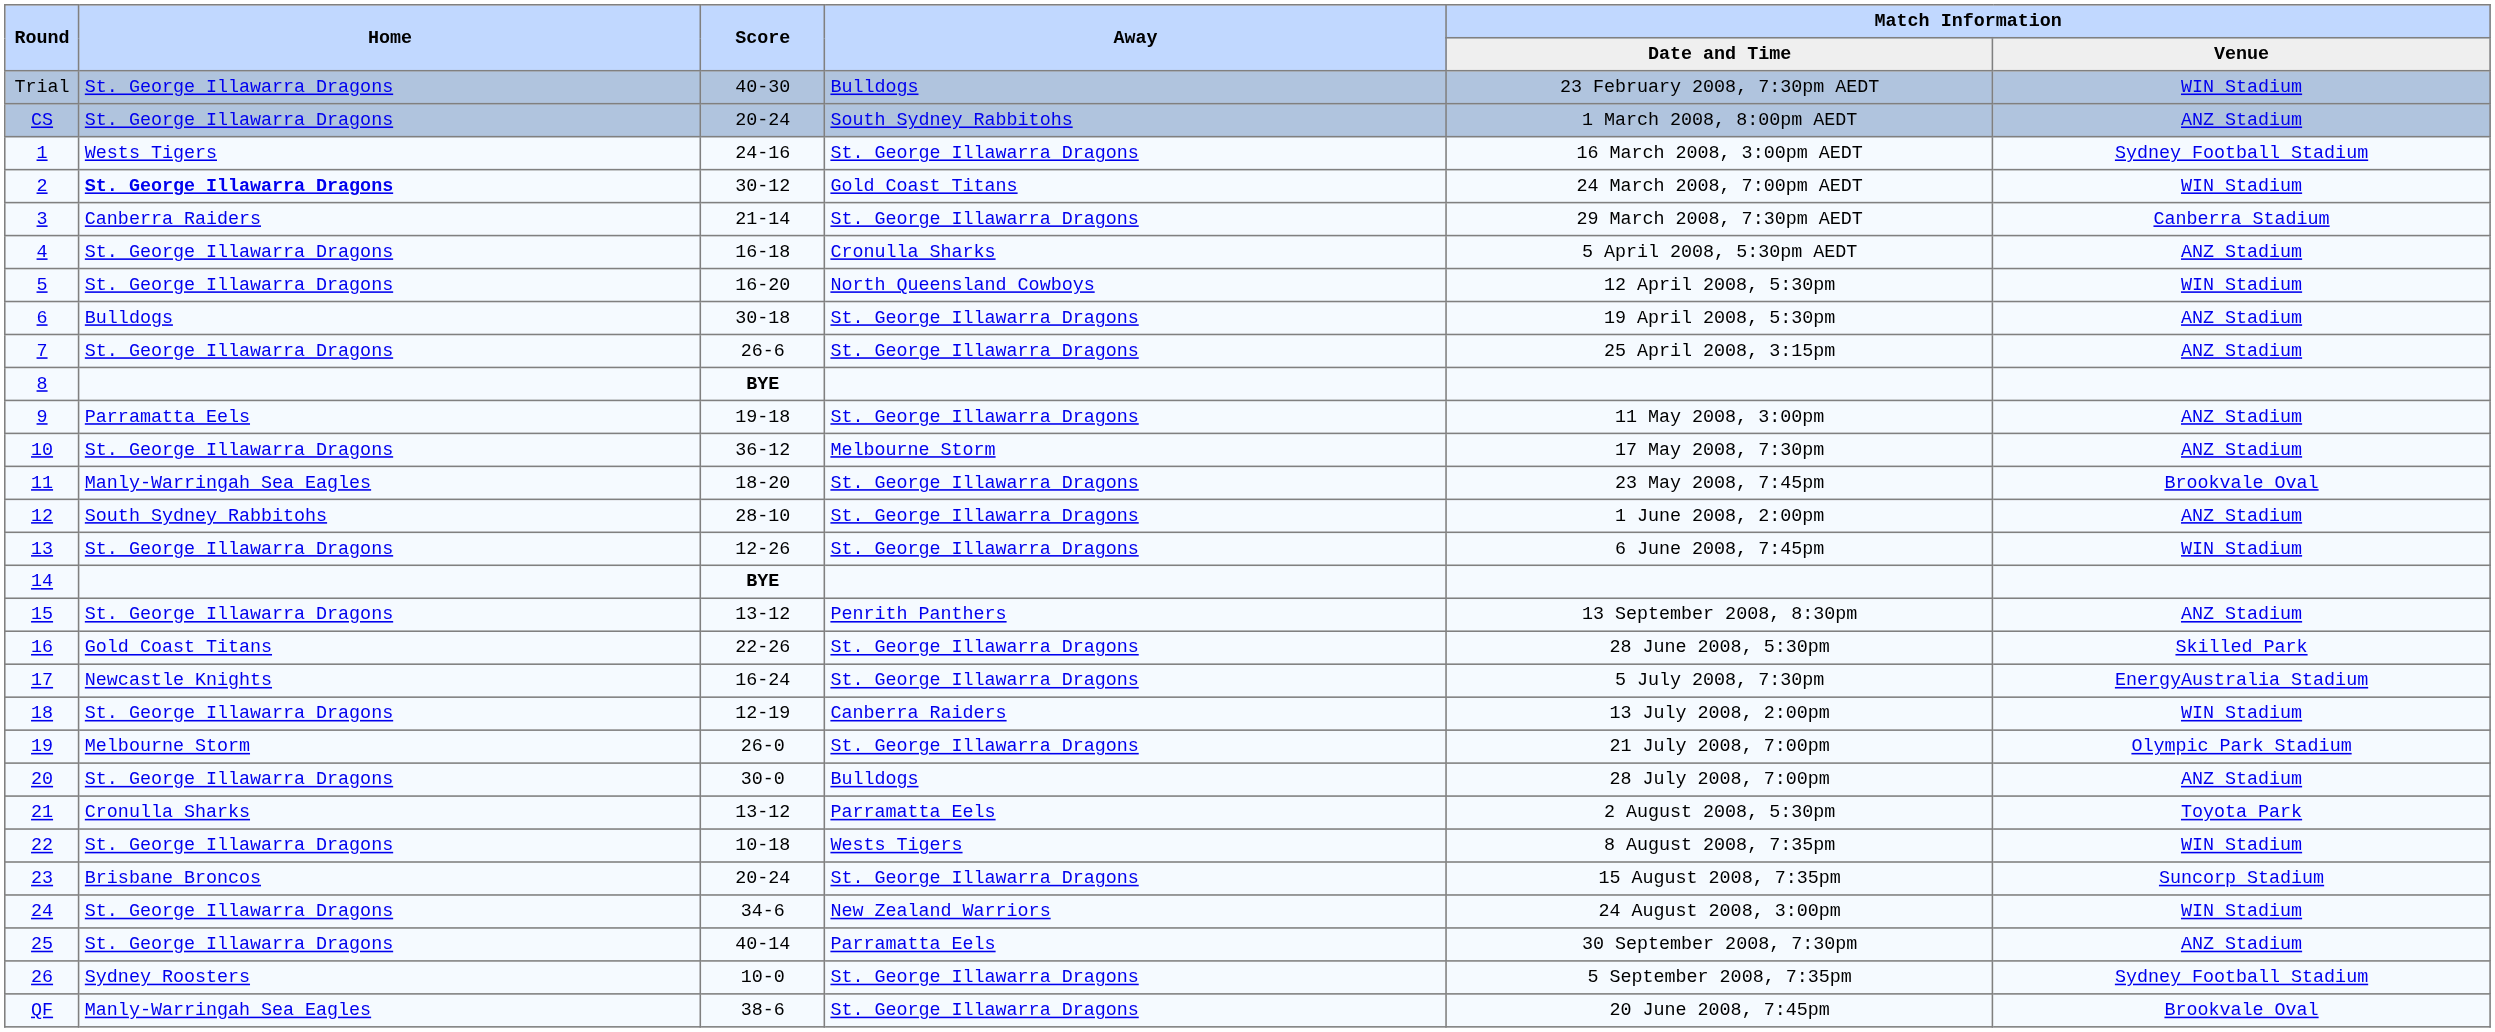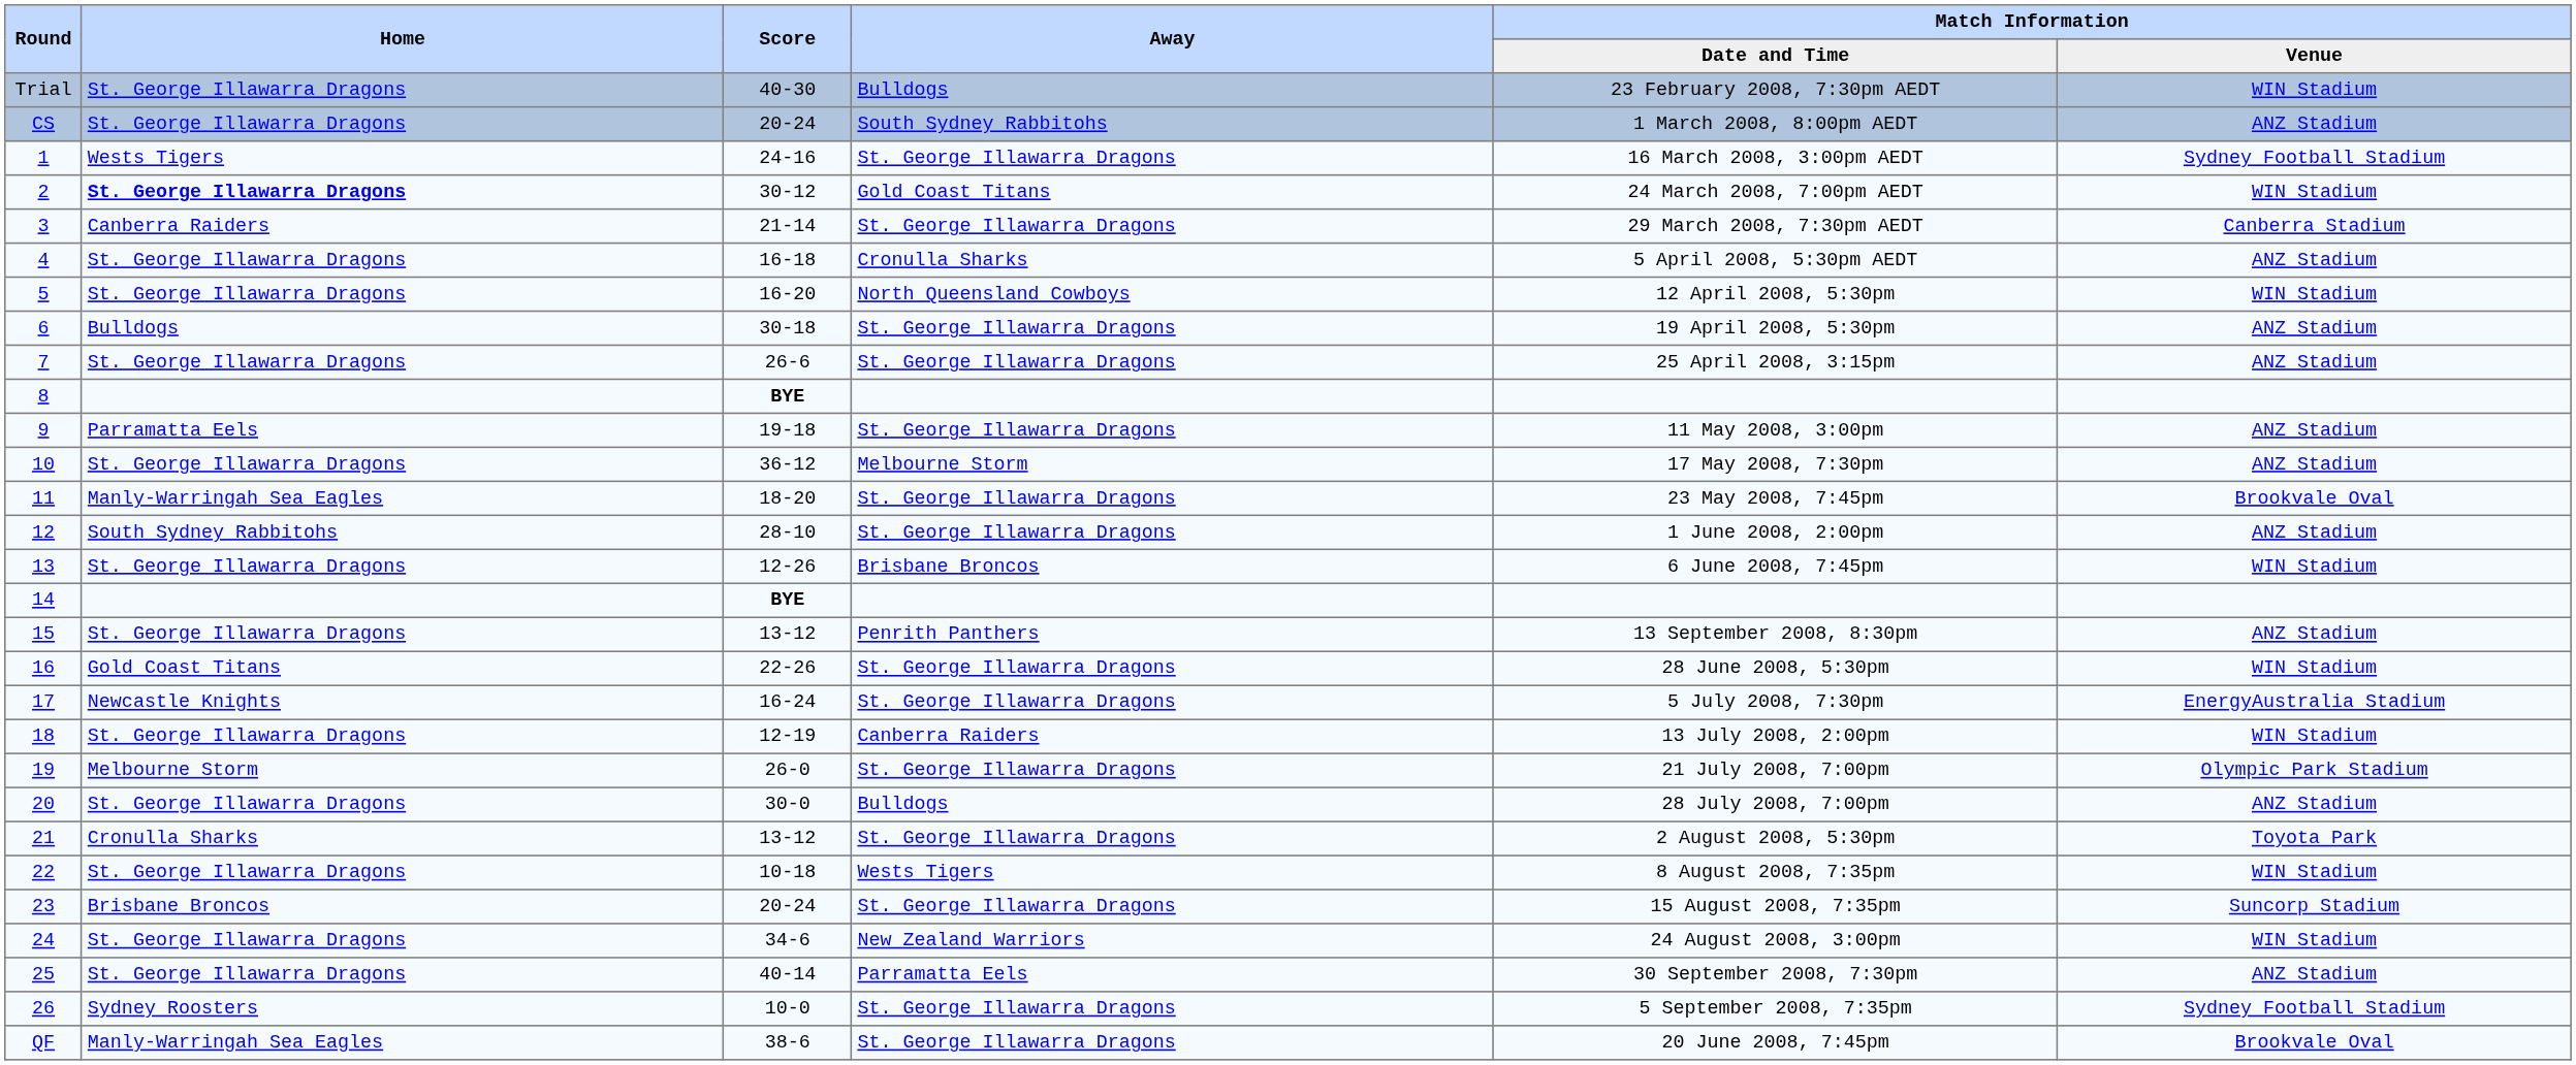13 | Away: St. George Illawarra Dragons -> Brisbane Broncos
16 | Match Information / Venue: Skilled Park -> WIN Stadium
21 | Away: Parramatta Eels -> St. George Illawarra Dragons
